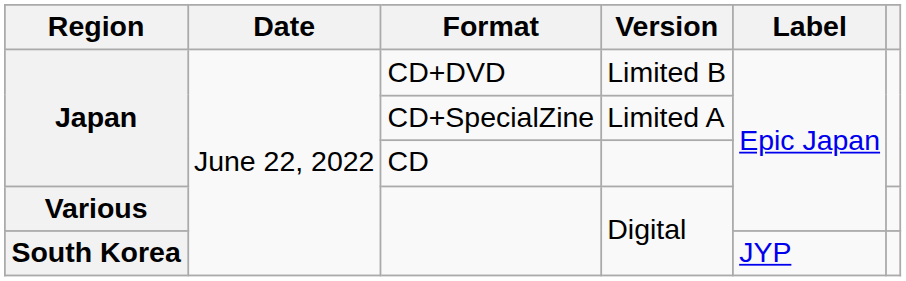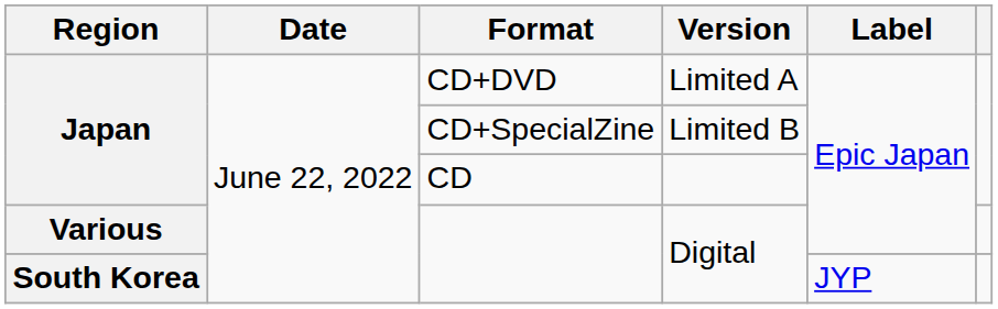CD+DVD | Version: Limited B -> Limited A
CD+SpecialZine | Version: Limited A -> Limited B
